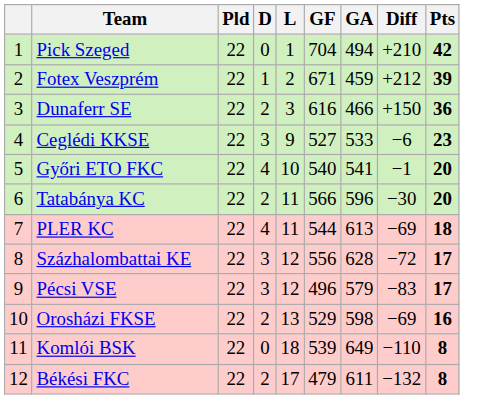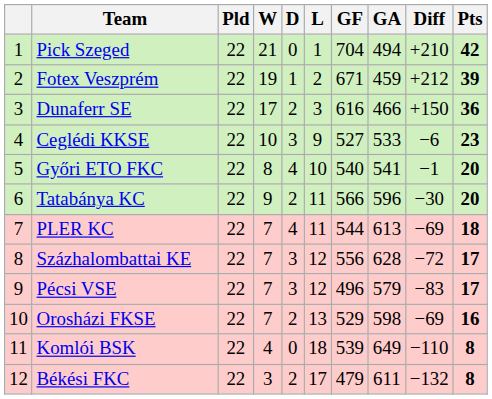+ column: W | 21 | 19 | 17 | 10 | 8 | 9 | 7 | 7 | 7 | 7 | 4 | 3
